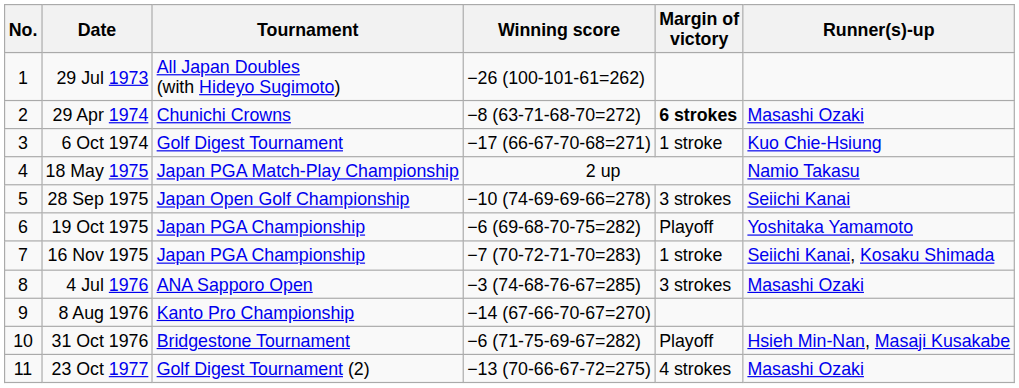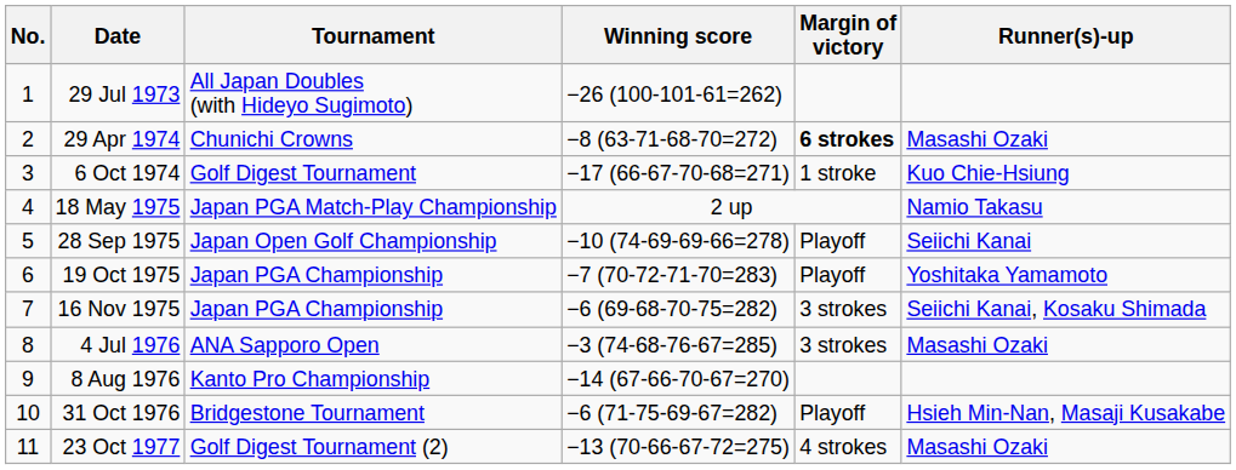28 Sep 1975 | Margin of victory: 3 strokes -> Playoff
19 Oct 1975 | Winning score: −6 (69-68-70-75=282) -> −7 (70-72-71-70=283)
16 Nov 1975 | Winning score: −7 (70-72-71-70=283) -> −6 (69-68-70-75=282)
16 Nov 1975 | Margin of victory: 1 stroke -> 3 strokes
